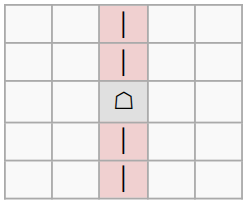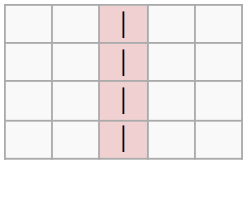- row: ☖
